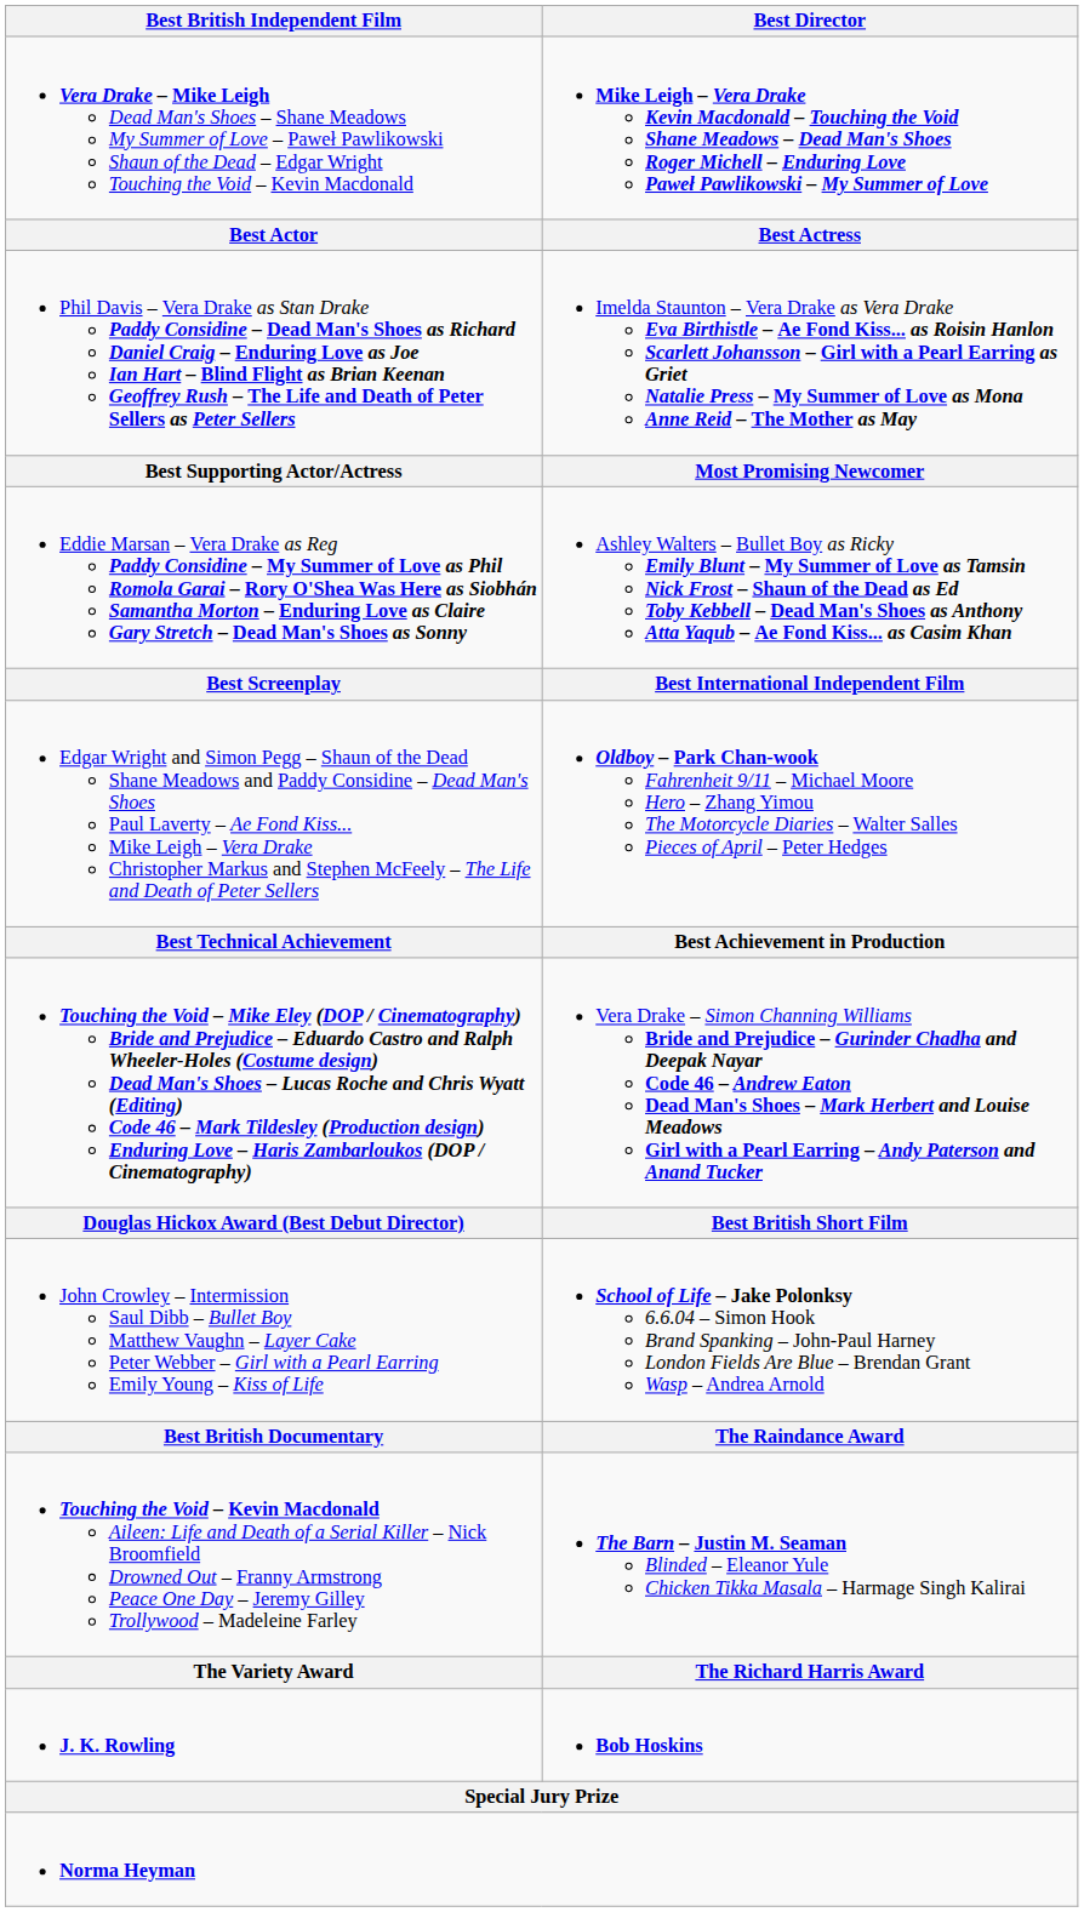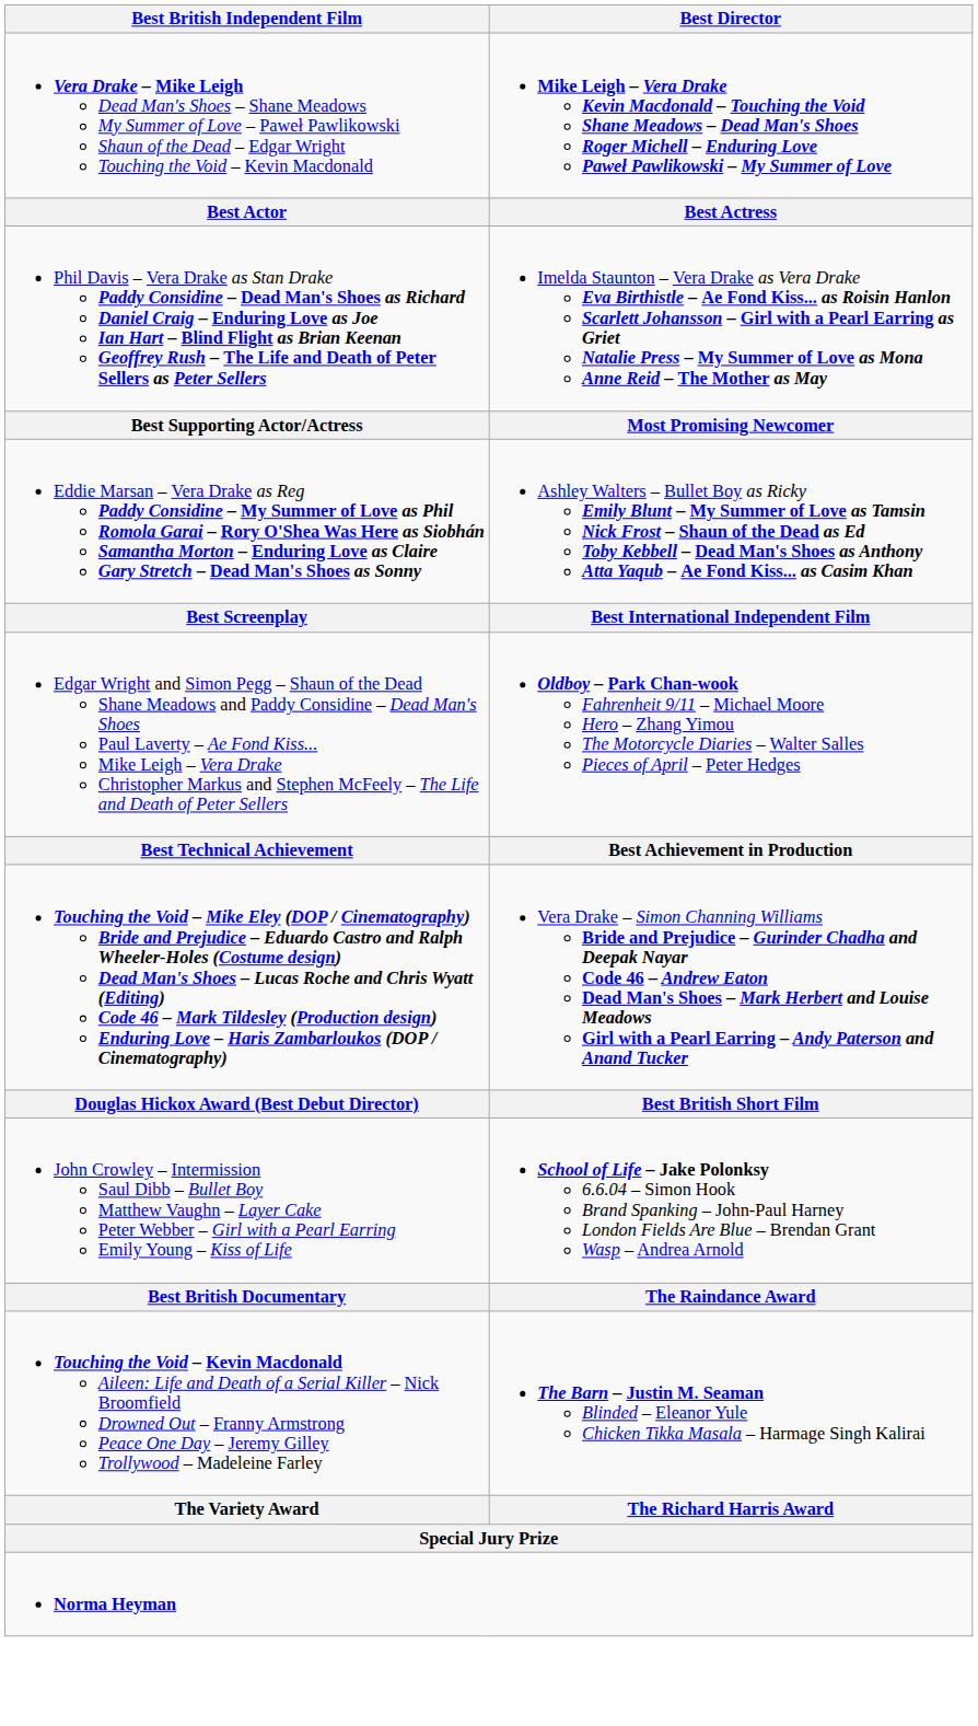- row: J. K. Rowling | Bob Hoskins
